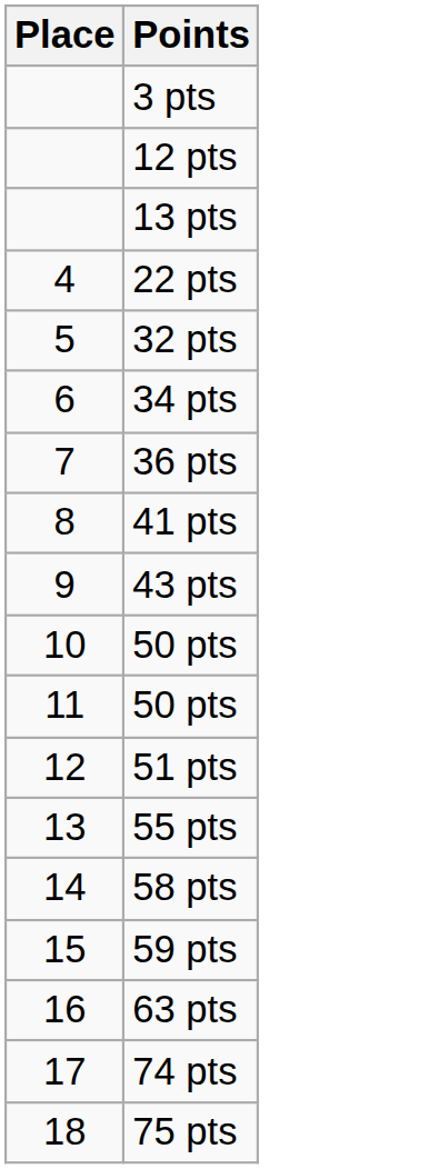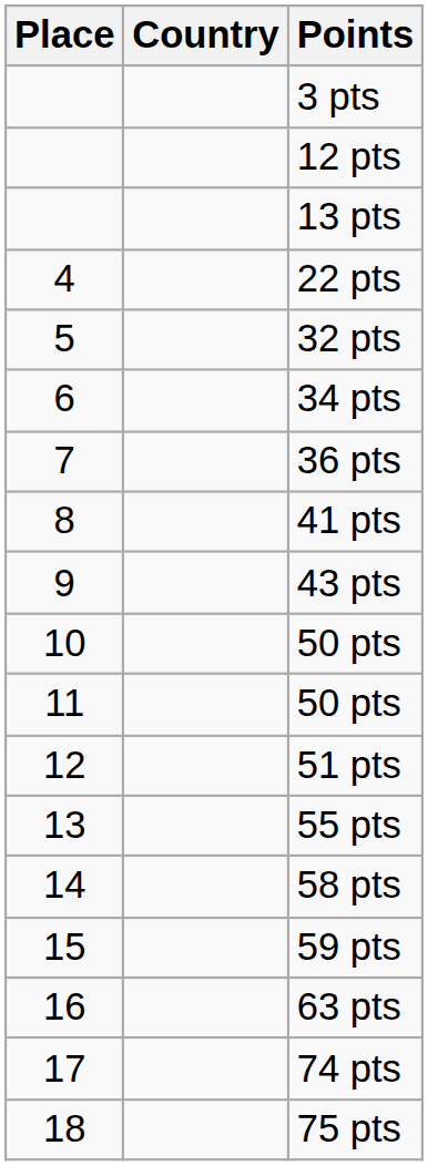+ column: Country
